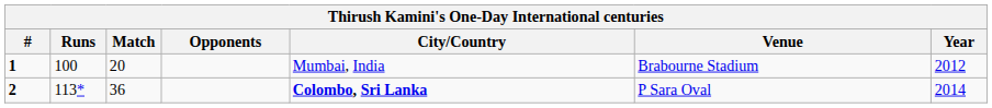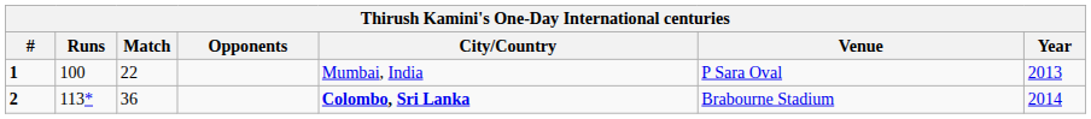1 | Match: 20 -> 22
1 | Venue: Brabourne Stadium -> P Sara Oval
1 | Year: 2012 -> 2013
2 | Venue: P Sara Oval -> Brabourne Stadium
